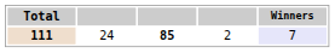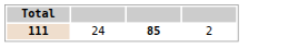- column: Winners | 7
